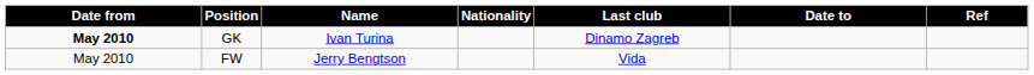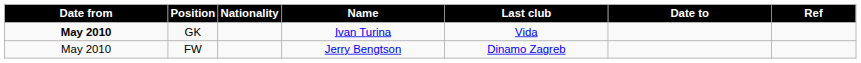columns swapped: Nationality <-> Name
GK | Last club: Dinamo Zagreb -> Vida
FW | Last club: Vida -> Dinamo Zagreb
